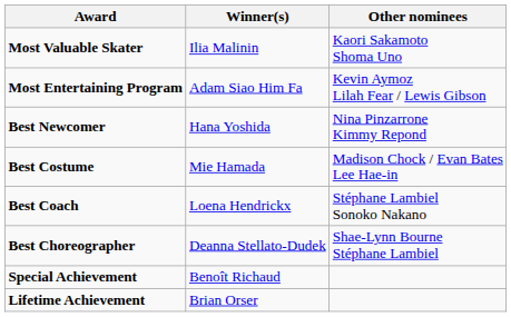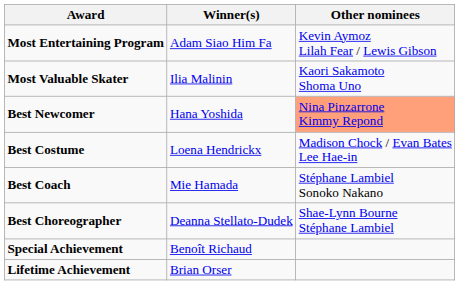rows swapped: Most Valuable Skater <-> Most Entertaining Program
Best Newcomer | Other nominees: no background -> lightsalmon background
Best Costume | Winner(s): Mie Hamada -> Loena Hendrickx
Best Coach | Winner(s): Loena Hendrickx -> Mie Hamada
